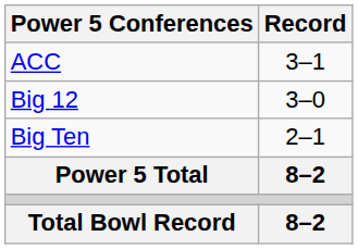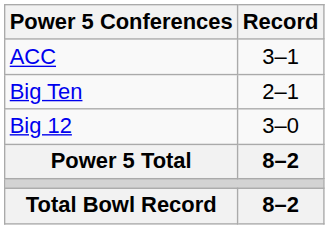rows swapped: Big Ten <-> Big 12
